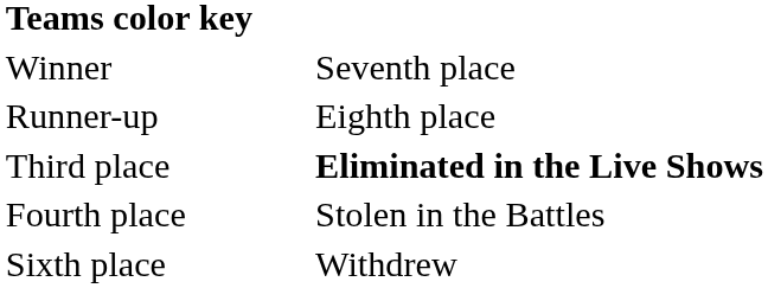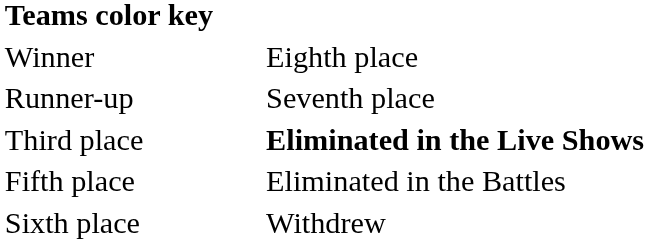Winner | column 3: Seventh place -> Eighth place
Runner-up | column 3: Eighth place -> Seventh place
- row: Fourth place | Stolen in the Battles
+ row: Fifth place | Eliminated in the Battles
